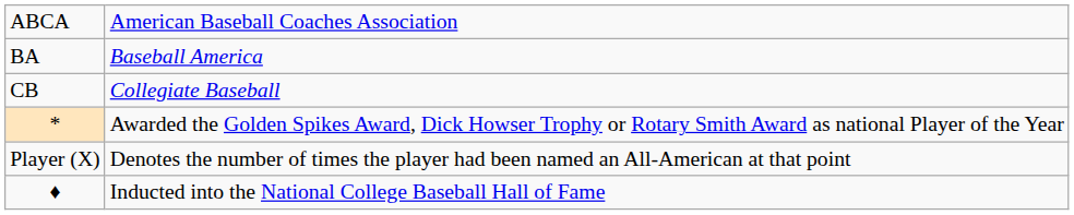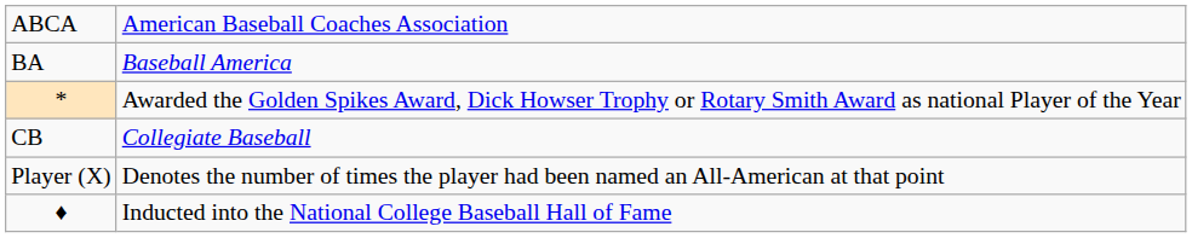rows swapped: CB <-> *
